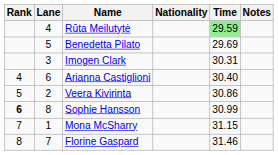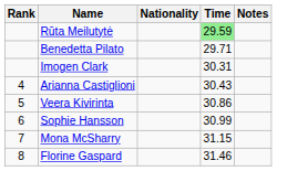- column: Lane | 4 | 5 | 3 | 6 | 2 | 8 | 1 | 7
Benedetta Pilato | Time: 29.69 -> 29.71
Arianna Castiglioni | Time: 30.40 -> 30.43
Sophie Hansson | Rank: bold -> normal
